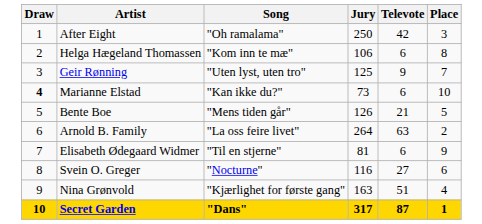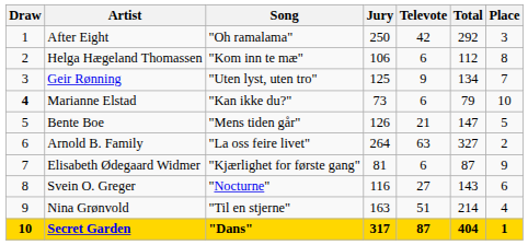+ column: Total | 292 | 112 | 134 | 79 | 147 | 327 | 87 | 143 | 214 | 404
Elisabeth Ødegaard Widmer | Song: "Til en stjerne" -> "Kjærlighet for første gang"
Nina Grønvold | Song: "Kjærlighet for første gang" -> "Til en stjerne"
